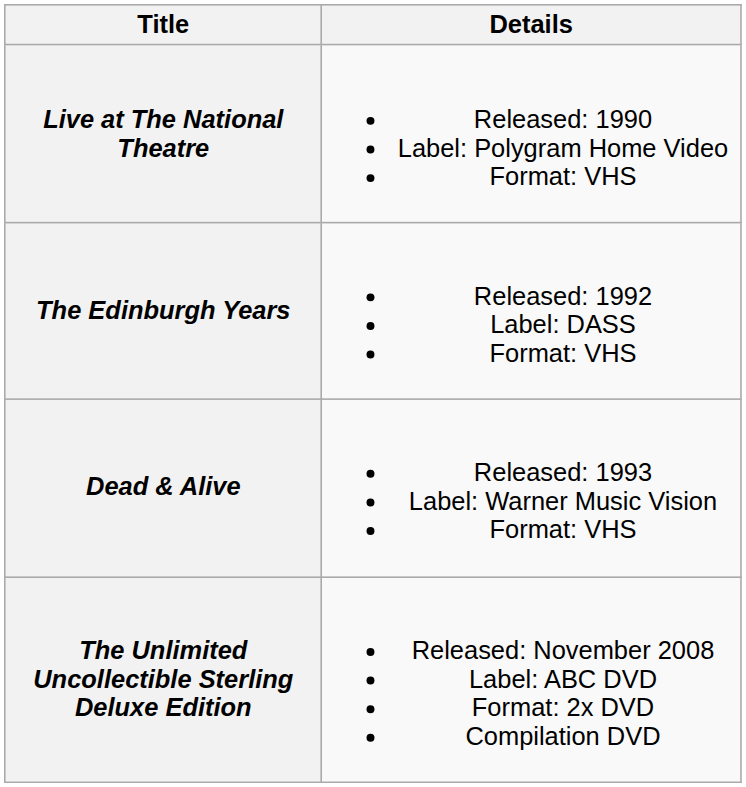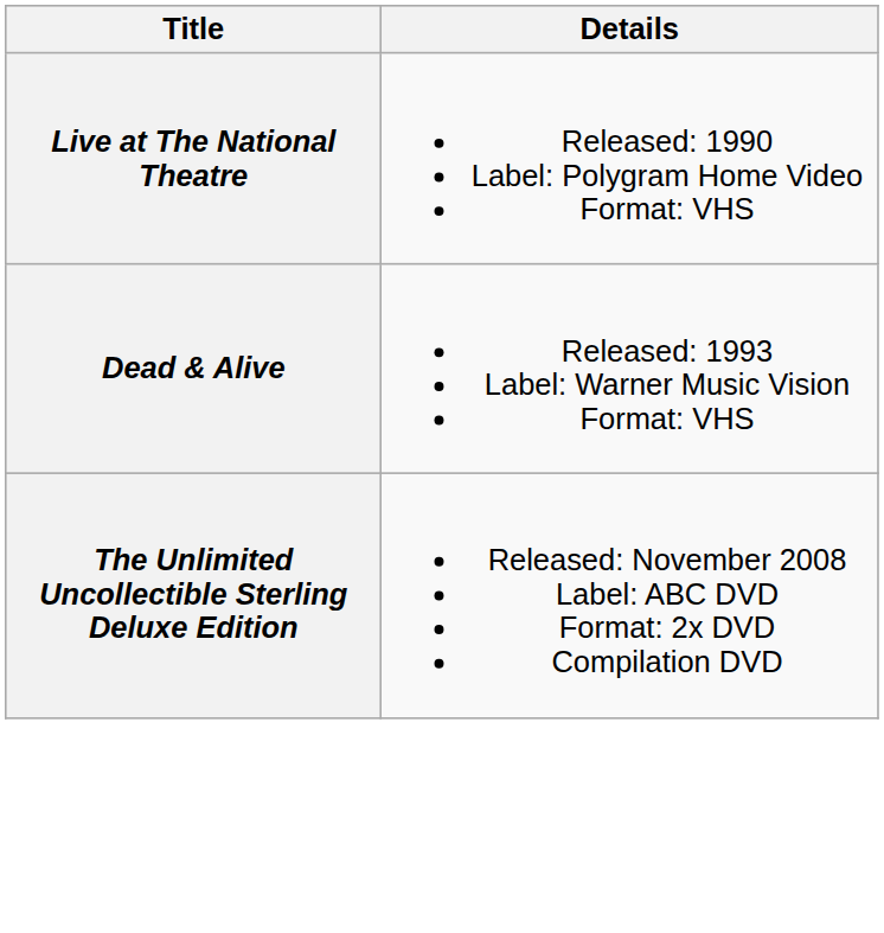- row: The Edinburgh Years | Released: 1992 Label: DASS Format: VHS
